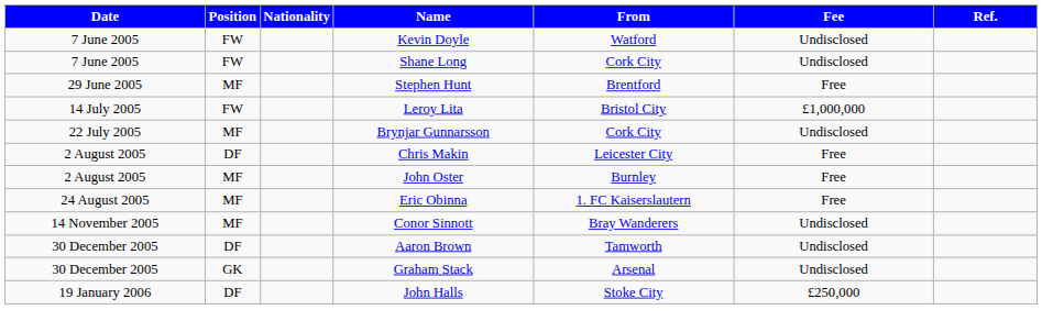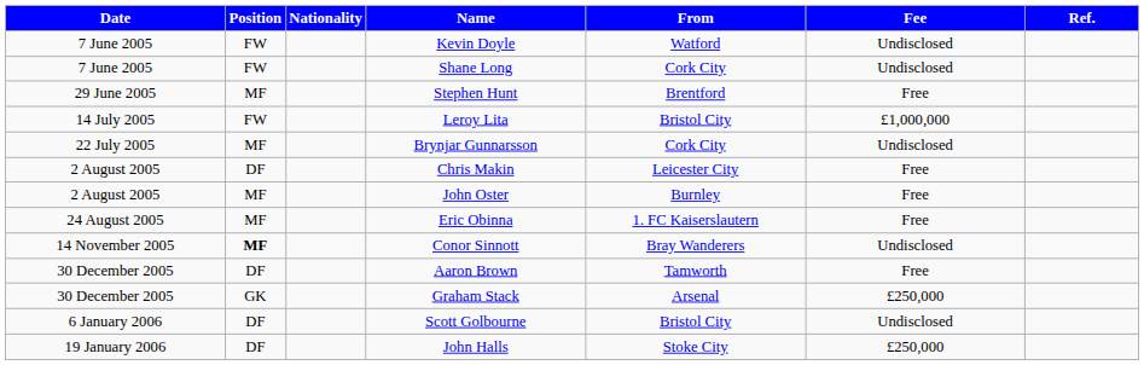Conor Sinnott | Position: normal -> bold
Aaron Brown | Fee: Undisclosed -> Free
Graham Stack | Fee: Undisclosed -> £250,000
+ row: 6 January 2006 | DF | Scott Golbourne | Bristol City | Undisclosed
